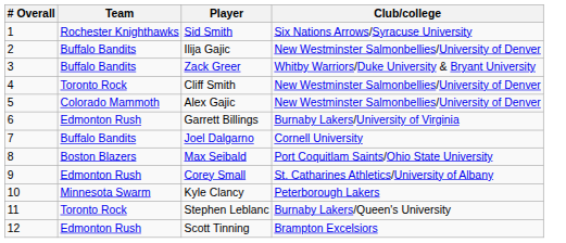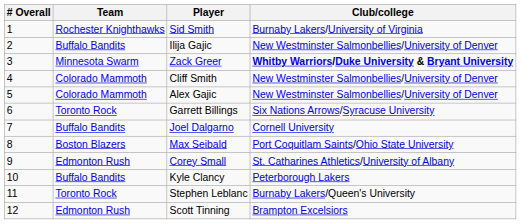Sid Smith | Club/college: Six Nations Arrows/Syracuse University -> Burnaby Lakers/University of Virginia
Zack Greer | Team: Buffalo Bandits -> Minnesota Swarm
Zack Greer | Club/college: normal -> bold
Cliff Smith | Team: Toronto Rock -> Colorado Mammoth
Garrett Billings | Team: Edmonton Rush -> Toronto Rock
Garrett Billings | Club/college: Burnaby Lakers/University of Virginia -> Six Nations Arrows/Syracuse University
Kyle Clancy | Team: Minnesota Swarm -> Buffalo Bandits
